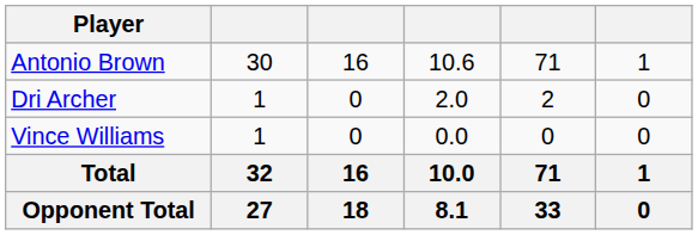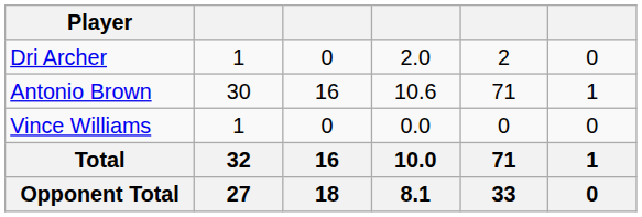rows swapped: Antonio Brown <-> Dri Archer
